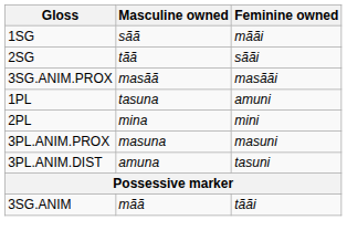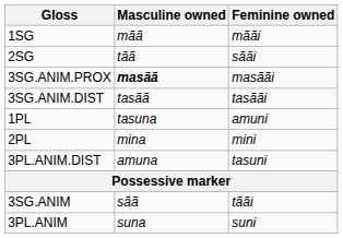1SG | Masculine owned: sãã -> mãã
3SG.ANIM.PROX | Masculine owned: normal -> bold
+ row: 3SG.ANIM.DIST | tasãã | tasããi
- row: 3PL.ANIM.PROX | masuna | masuni
3SG.ANIM | Masculine owned: mãã -> sãã
+ row: 3PL.ANIM | suna | suni
